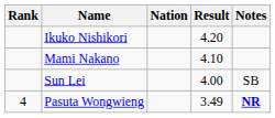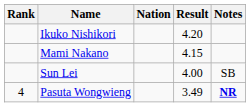Mami Nakano | Result: 4.10 -> 4.15
